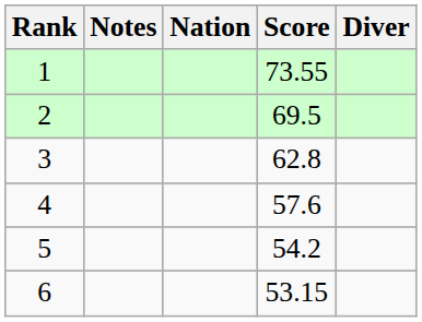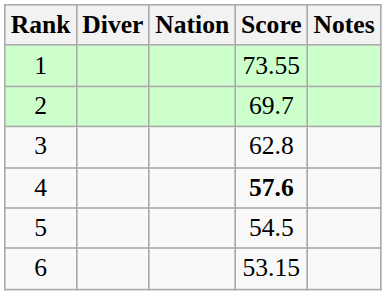columns swapped: Diver <-> Notes
2 | Score: 69.5 -> 69.7
4 | Score: normal -> bold
5 | Score: 54.2 -> 54.5
